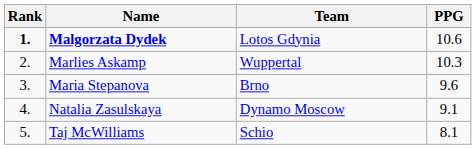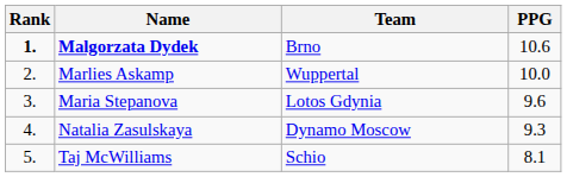Malgorzata Dydek | Team: Lotos Gdynia -> Brno
Marlies Askamp | PPG: 10.3 -> 10.0
Maria Stepanova | Team: Brno -> Lotos Gdynia
Natalia Zasulskaya | PPG: 9.1 -> 9.3
